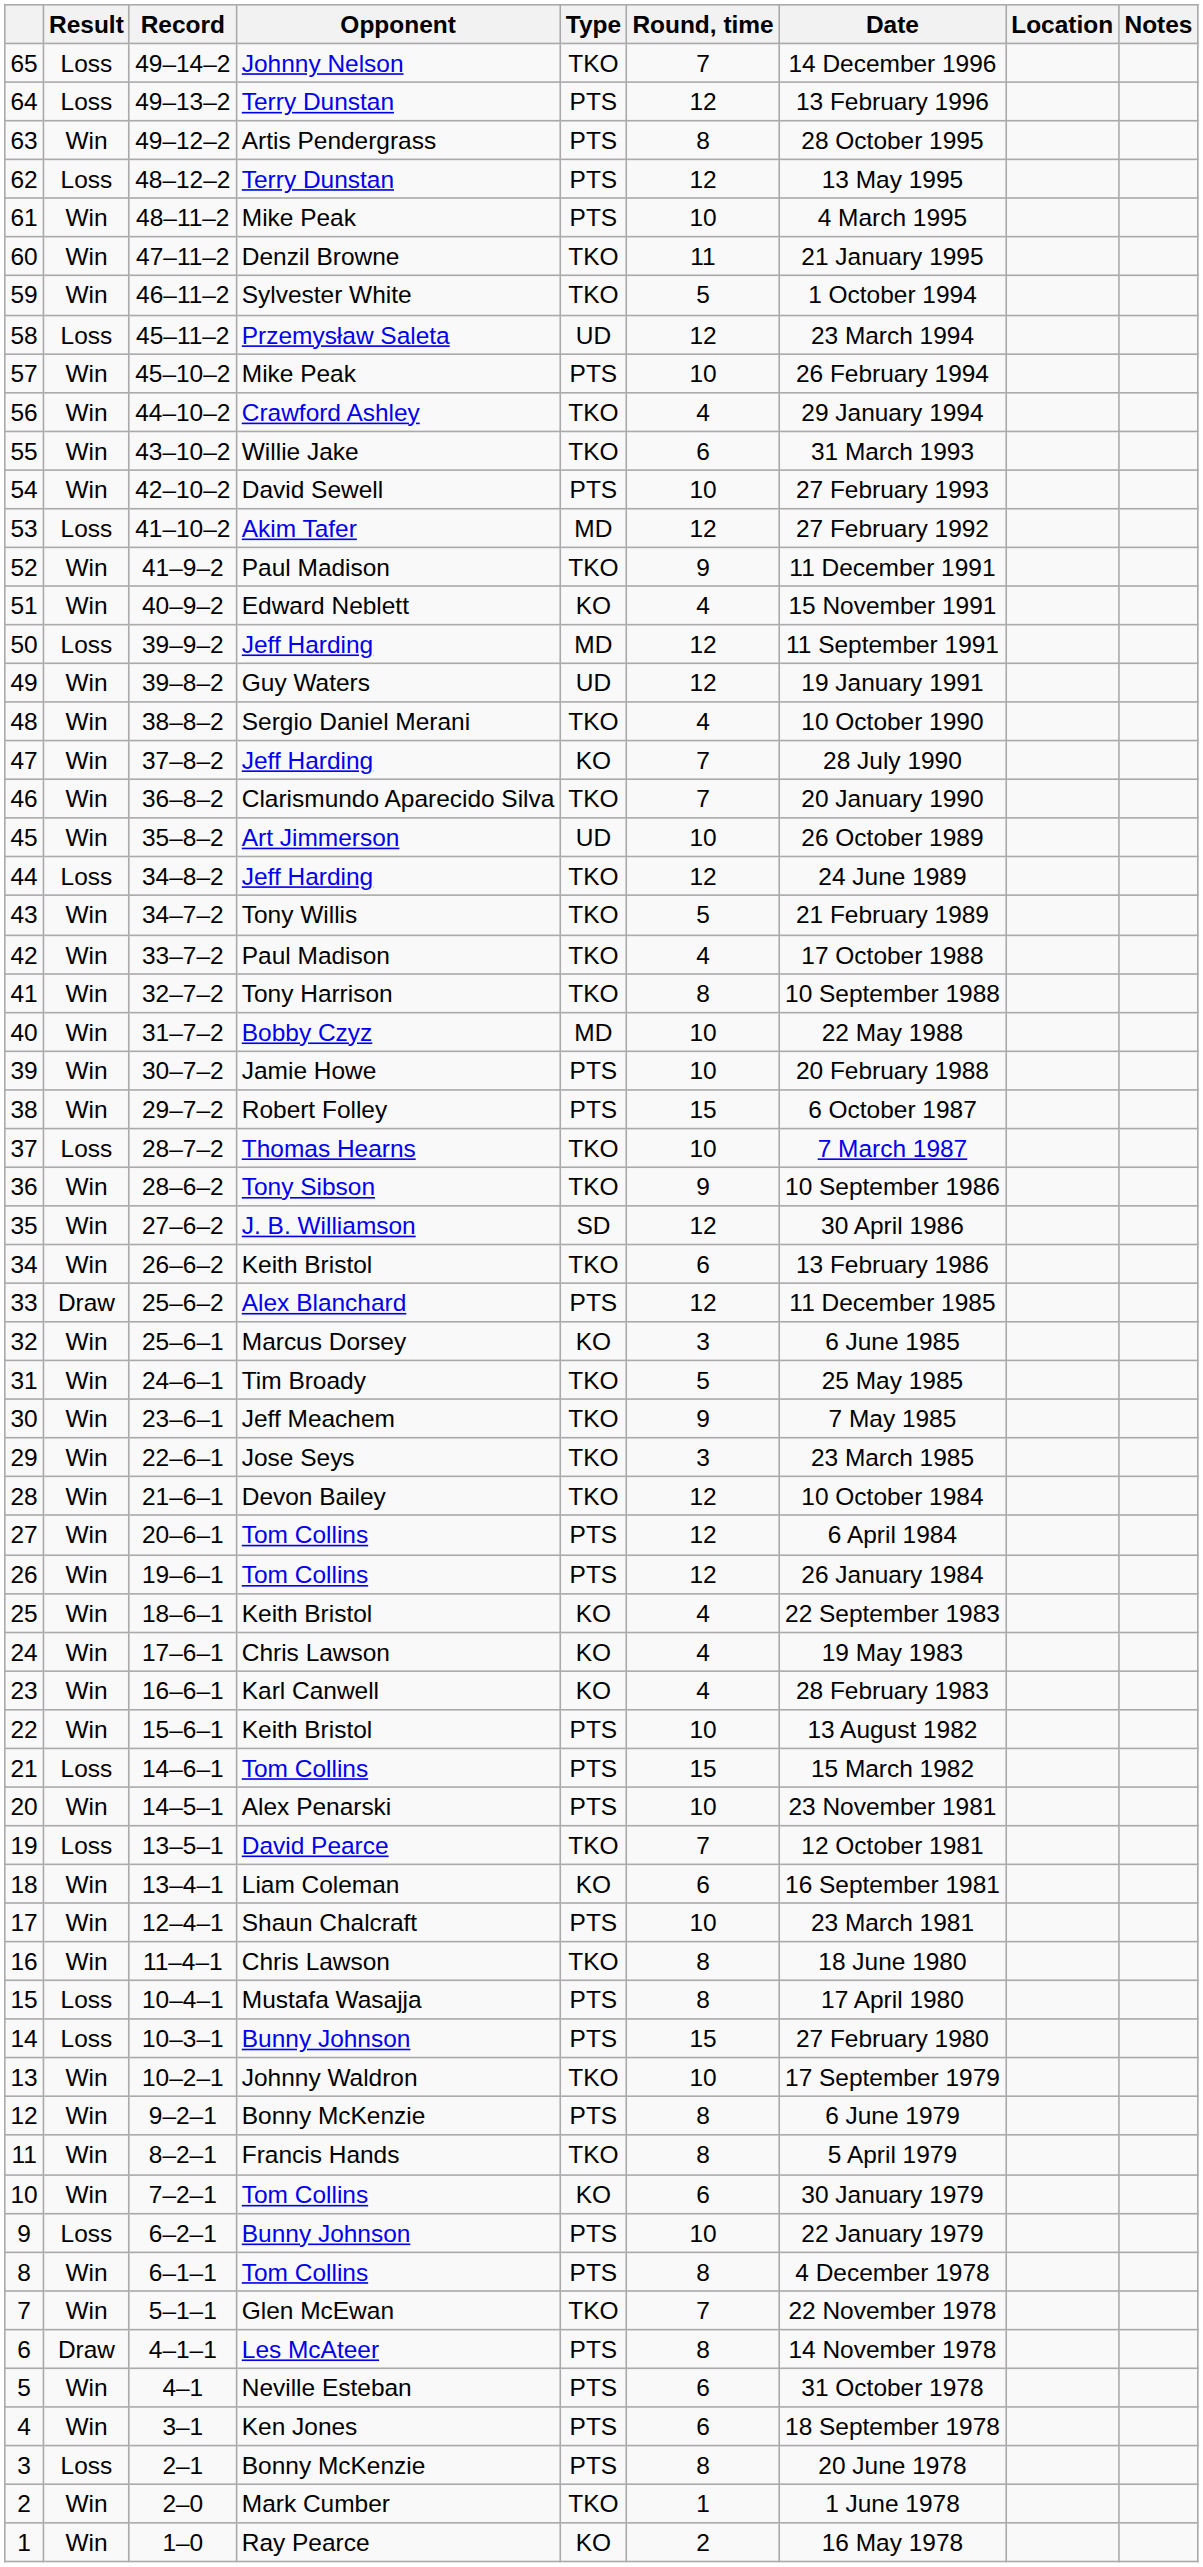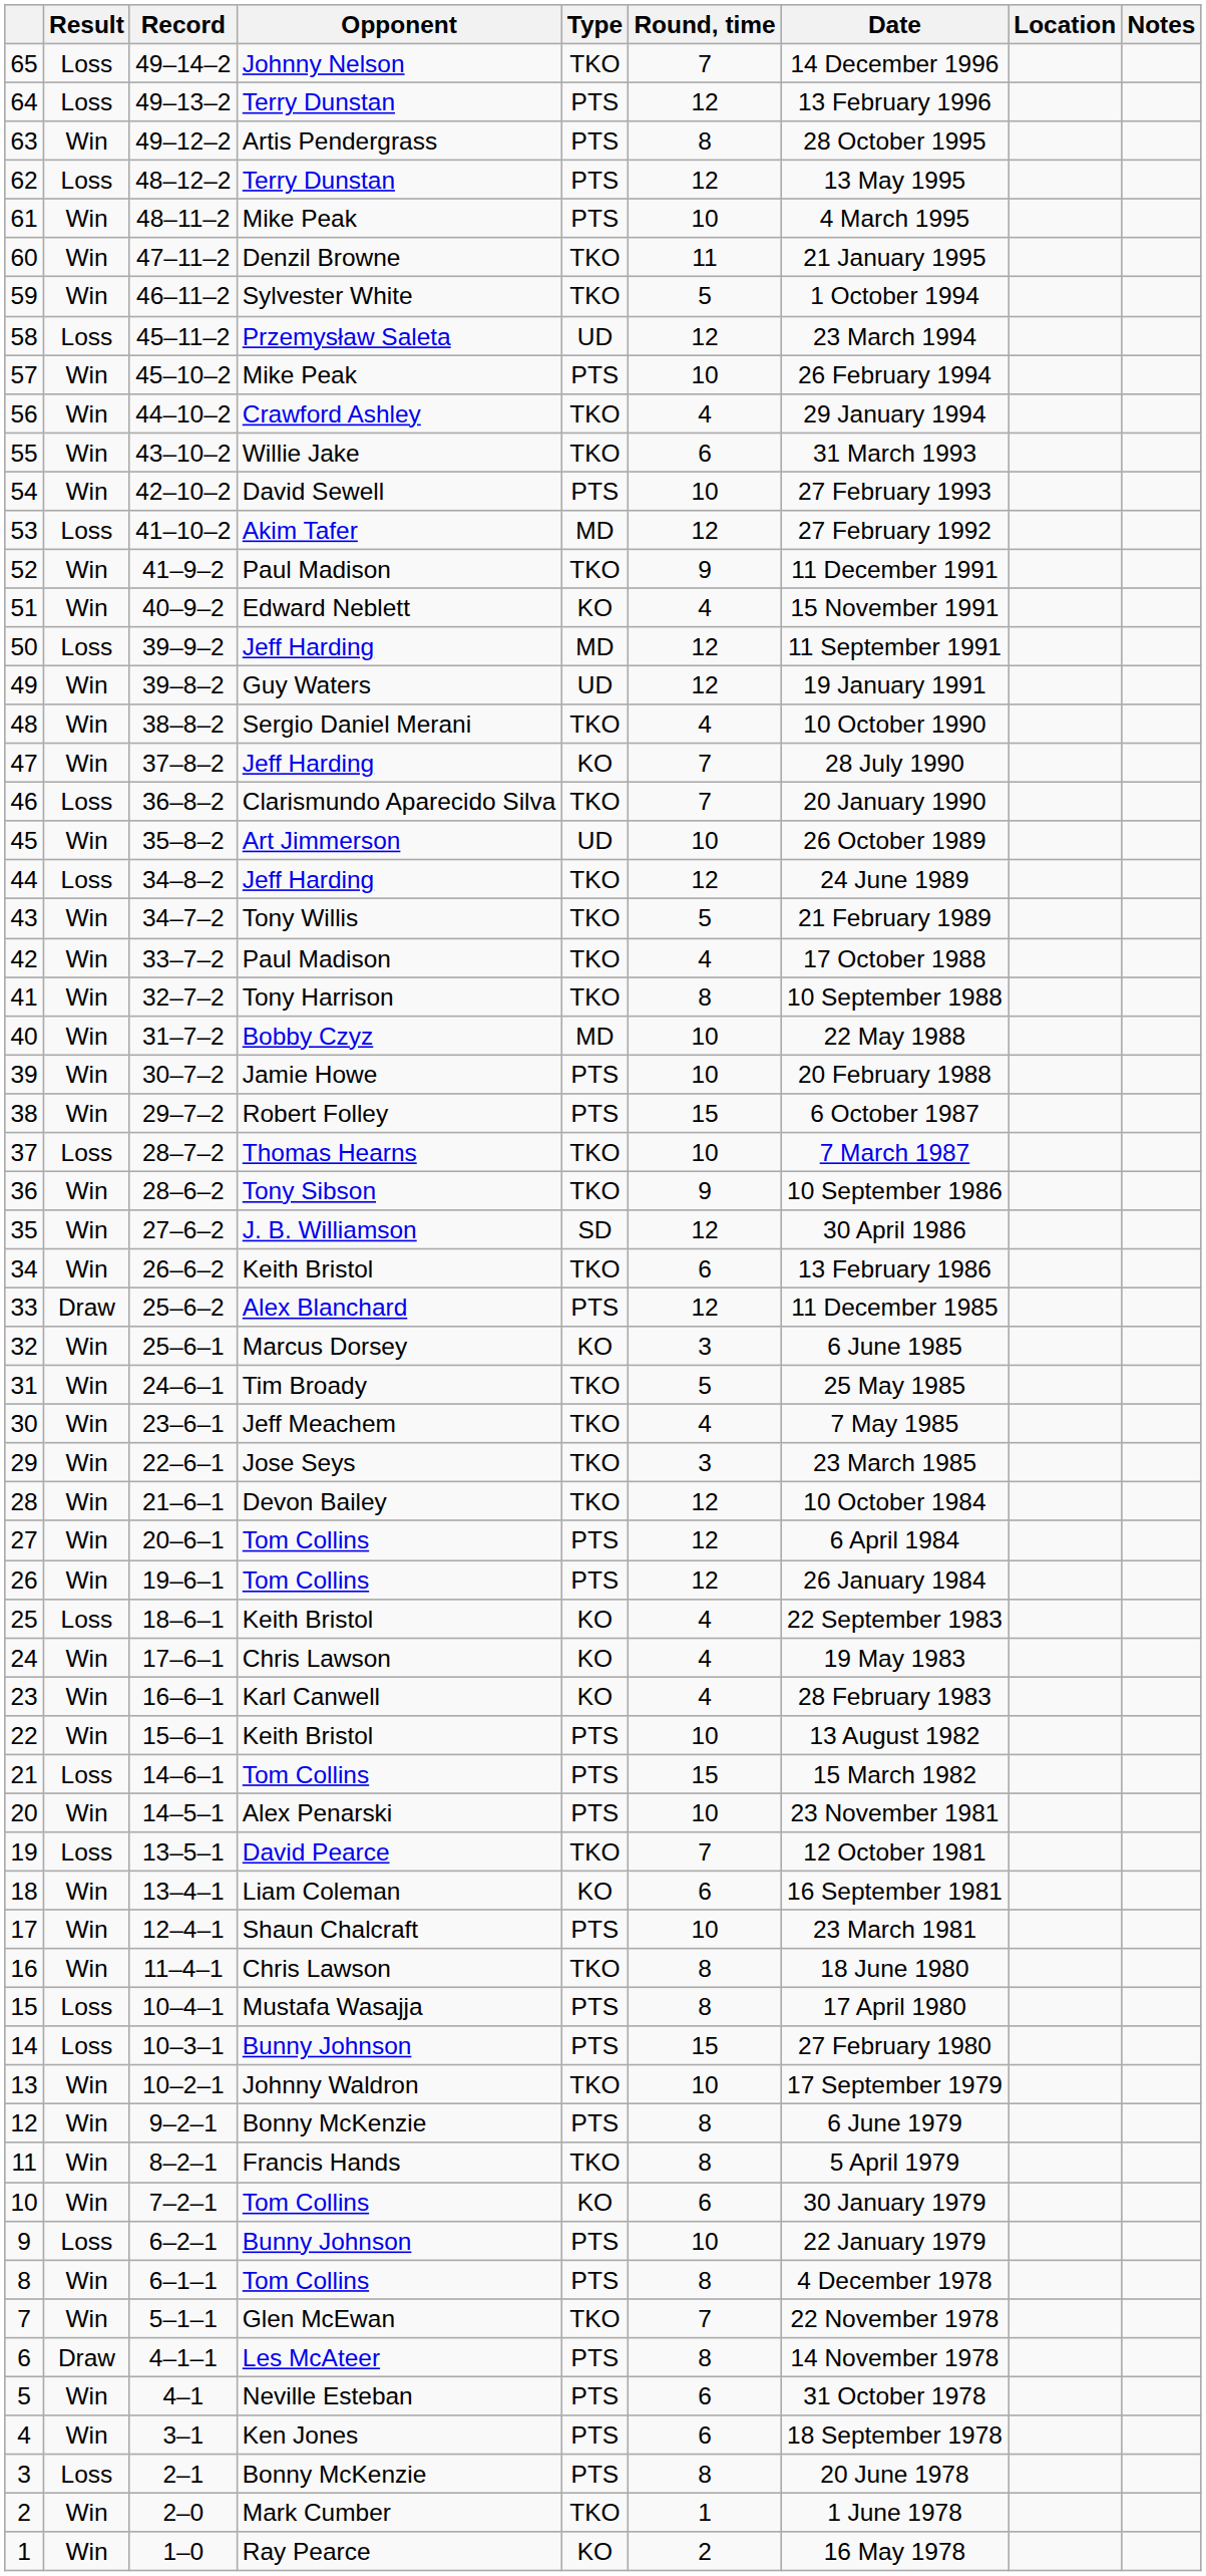46 | Result: Win -> Loss
30 | Round, time: 9 -> 4
25 | Result: Win -> Loss
